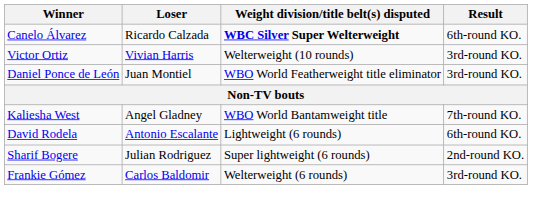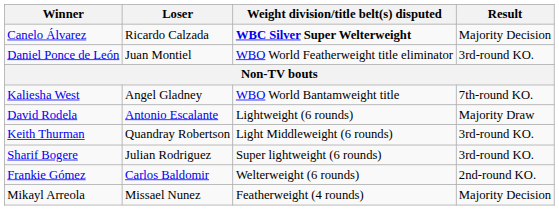Canelo Álvarez | Result: 6th-round KO. -> Majority Decision
- row: Victor Ortiz | Vivian Harris | Welterweight (10 rounds) | 3rd-round KO.
David Rodela | Result: 6th-round KO. -> Majority Draw
+ row: Keith Thurman | Quandray Robertson | Light Middleweight (6 rounds) | 3rd-round KO.
Sharif Bogere | Result: 2nd-round KO. -> 3rd-round KO.
Frankie Gómez | Result: 3rd-round KO. -> 2nd-round KO.
+ row: Mikayl Arreola | Missael Nunez | Featherweight (4 rounds) | Majority Decision
